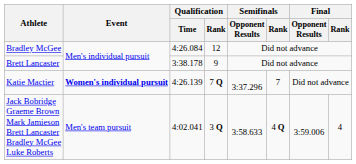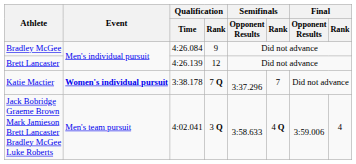Bradley McGee | Qualification / Rank: 12 -> 9
Brett Lancaster | Qualification / Time: 3:38.178 -> 4:26.139
Brett Lancaster | Qualification / Rank: 9 -> 12
Katie Mactier | Qualification / Time: 4:26.139 -> 3:38.178
